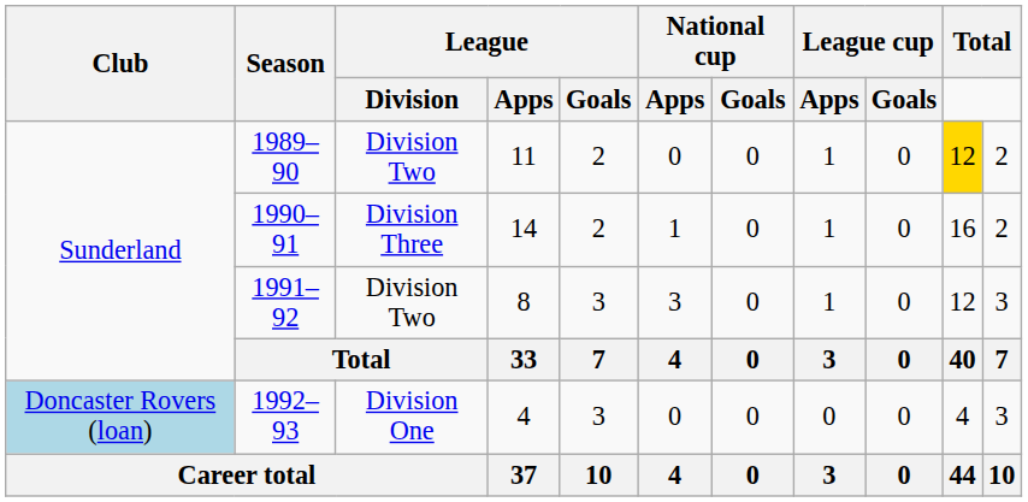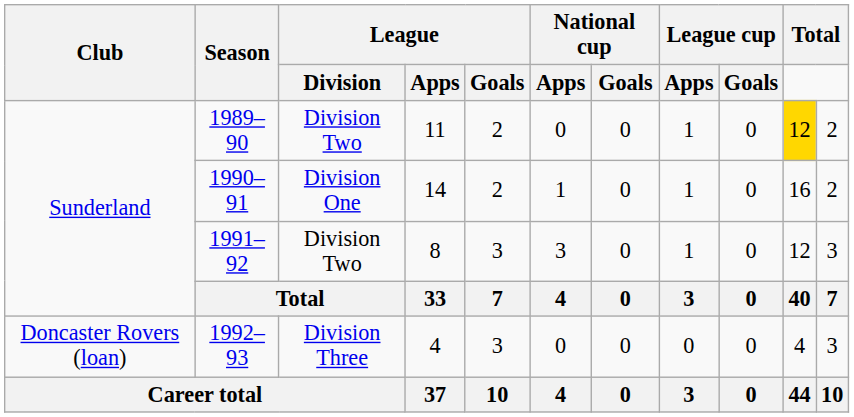1990–91 | League / Division: Division Three -> Division One
1992–93 | Club: lightblue background -> no background
1992–93 | League / Division: Division One -> Division Three
